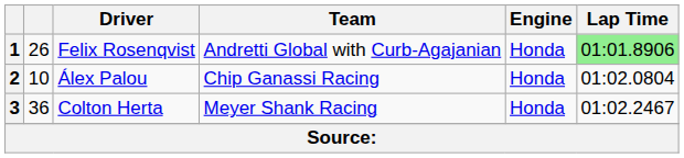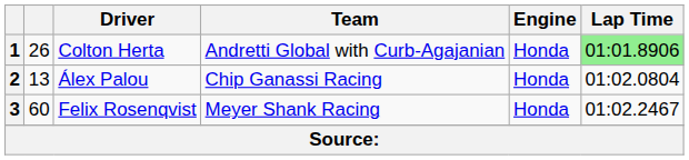1 | Driver: Felix Rosenqvist -> Colton Herta
2 | column 2: 10 -> 13
3 | column 2: 36 -> 60
3 | Driver: Colton Herta -> Felix Rosenqvist
